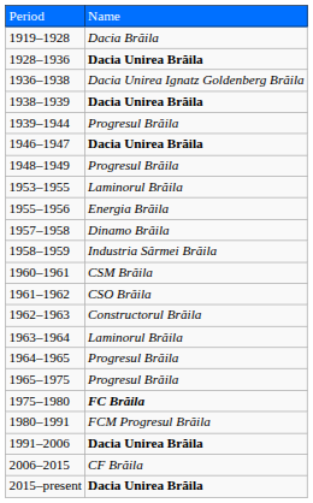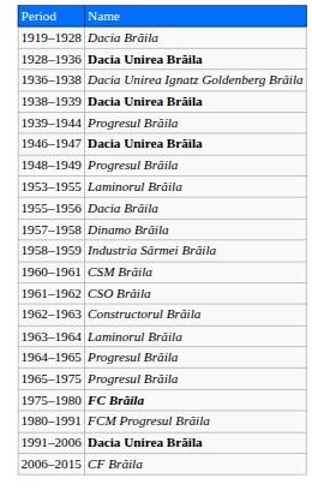1955–1956 | column 2: Energia Brăila -> Dacia Brăila
- row: 2015–present | Dacia Unirea Brăila
